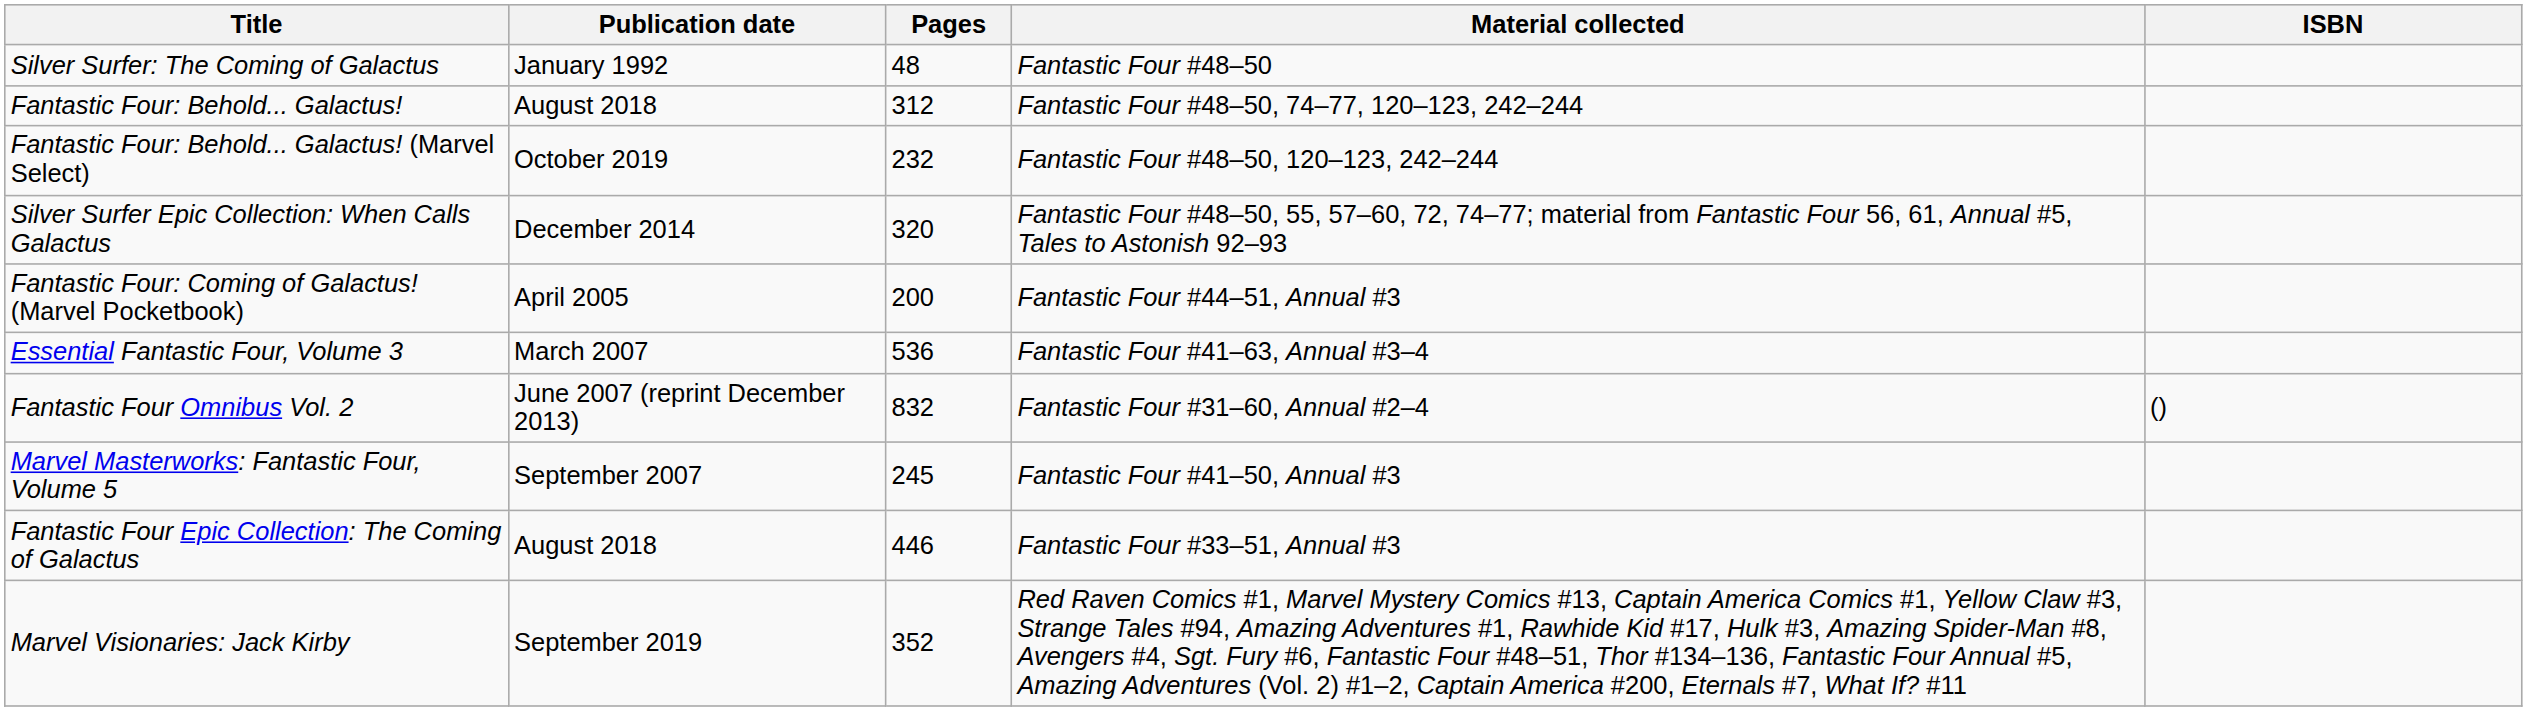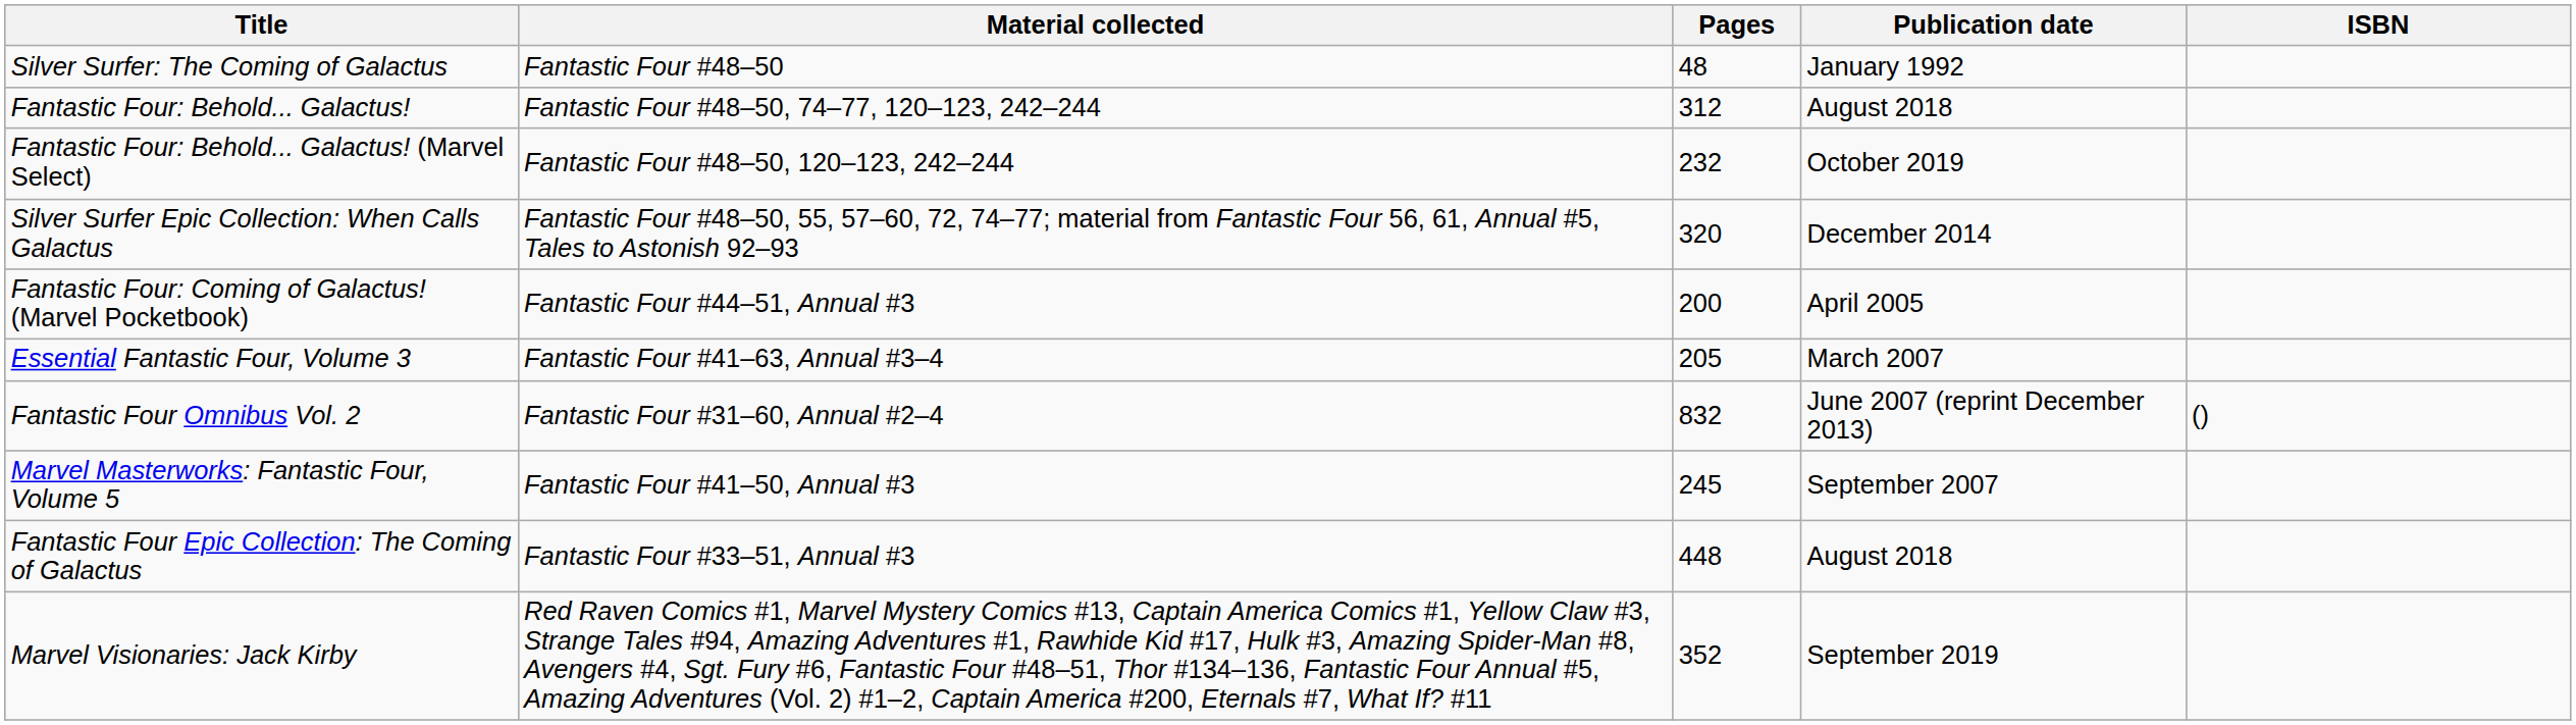columns swapped: Material collected <-> Publication date
Essential Fantastic Four, Volume 3 | Pages: 536 -> 205
Fantastic Four Epic Collection: The Coming of Galactus | Pages: 446 -> 448
